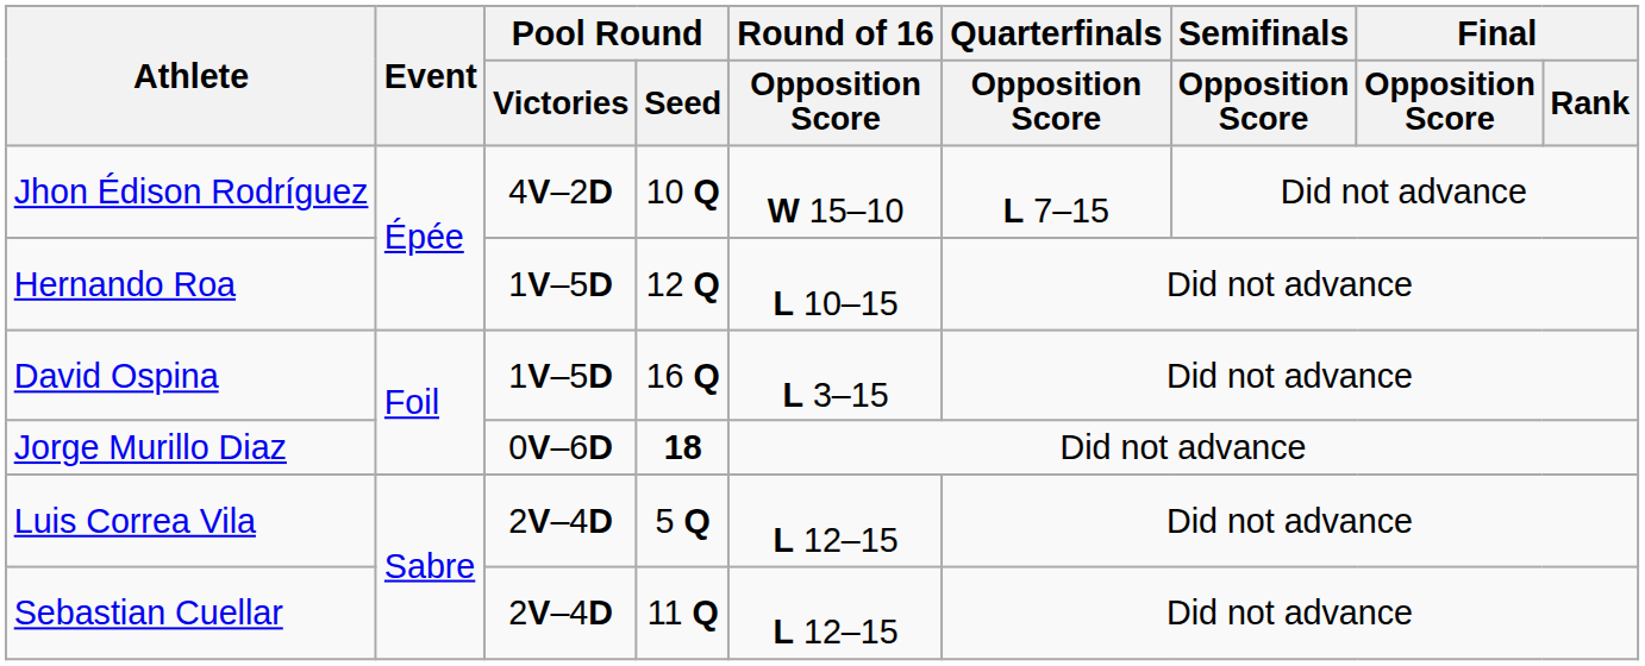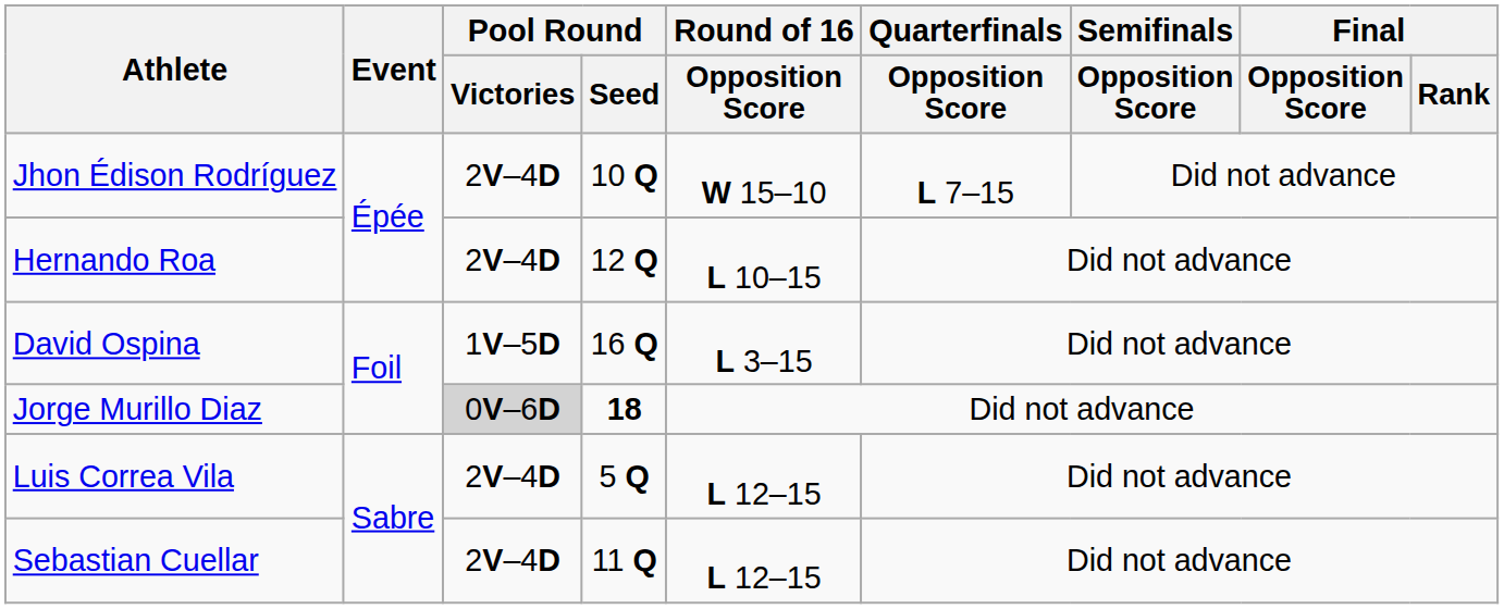Jhon Édison Rodríguez | Pool Round / Victories: 4V–2D -> 2V–4D
Hernando Roa | Pool Round / Victories: 1V–5D -> 2V–4D
Jorge Murillo Diaz | Pool Round / Victories: no background -> lightgrey background
